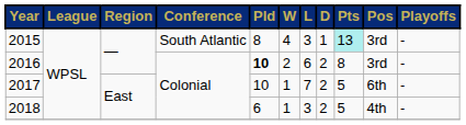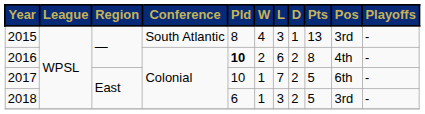2015 | Pts: paleturquoise background -> no background
2016 | Pos: 3rd -> 4th
2018 | Pos: 4th -> 3rd
